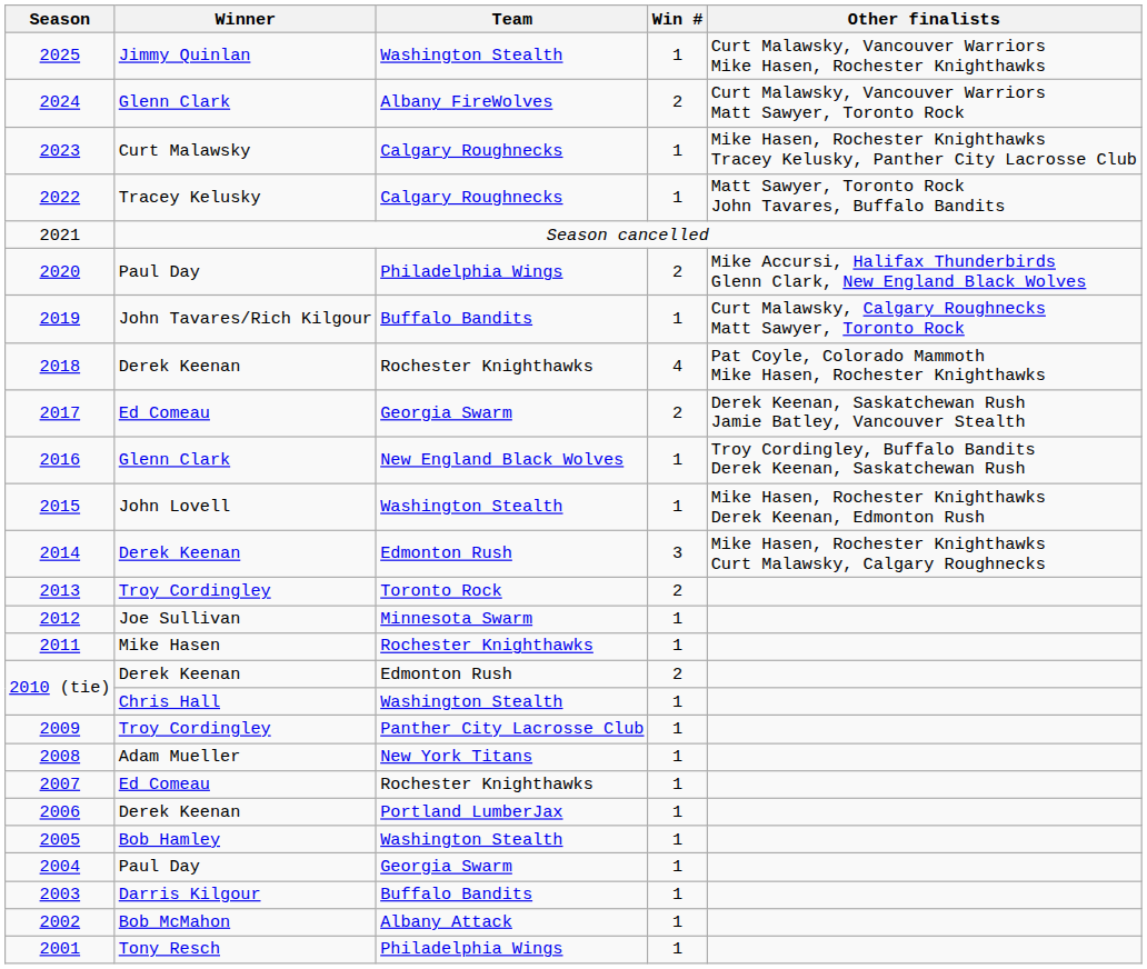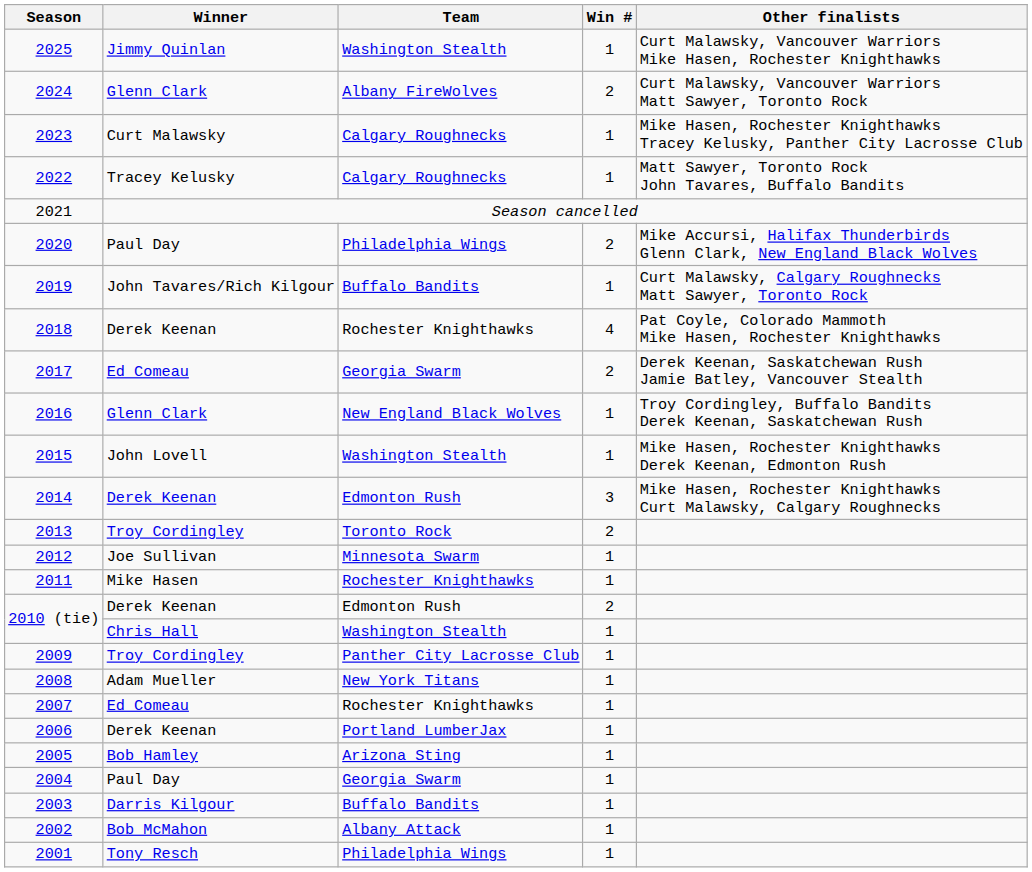2005 | Team: Washington Stealth -> Arizona Sting
